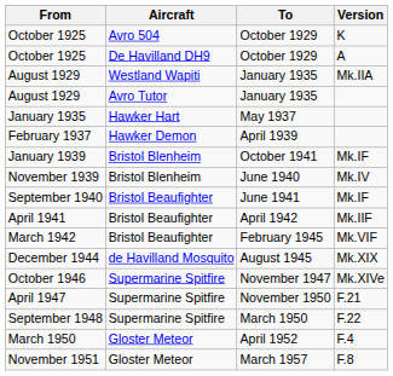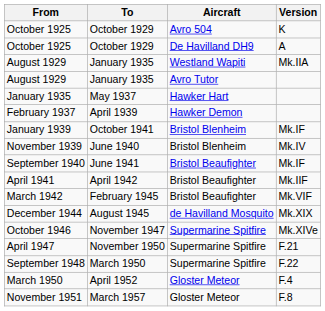columns swapped: To <-> Aircraft
